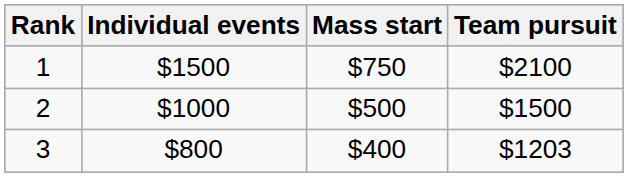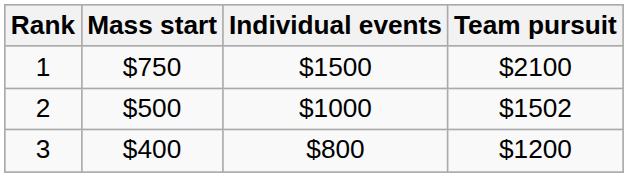columns swapped: Individual events <-> Mass start
2 | Team pursuit: $1500 -> $1502
3 | Team pursuit: $1203 -> $1200
